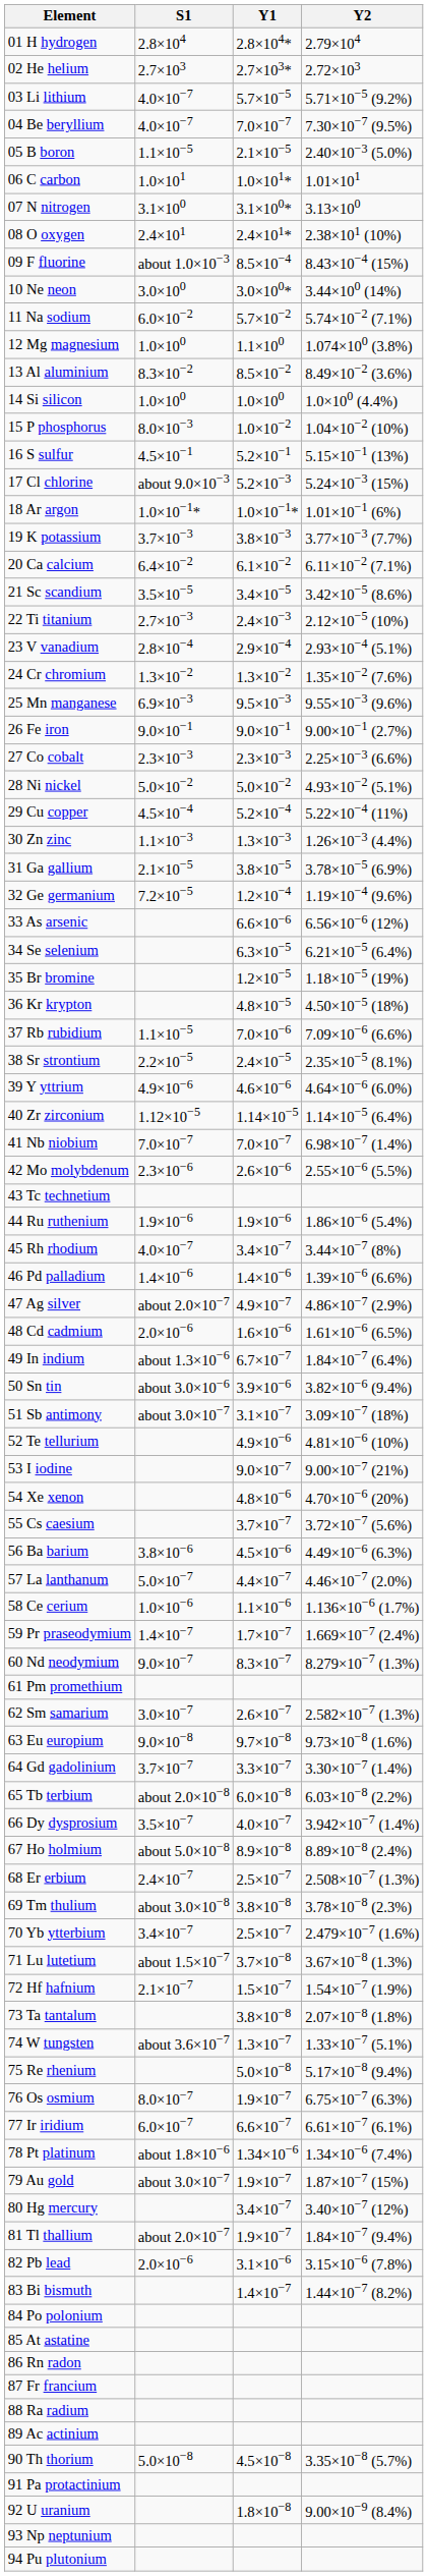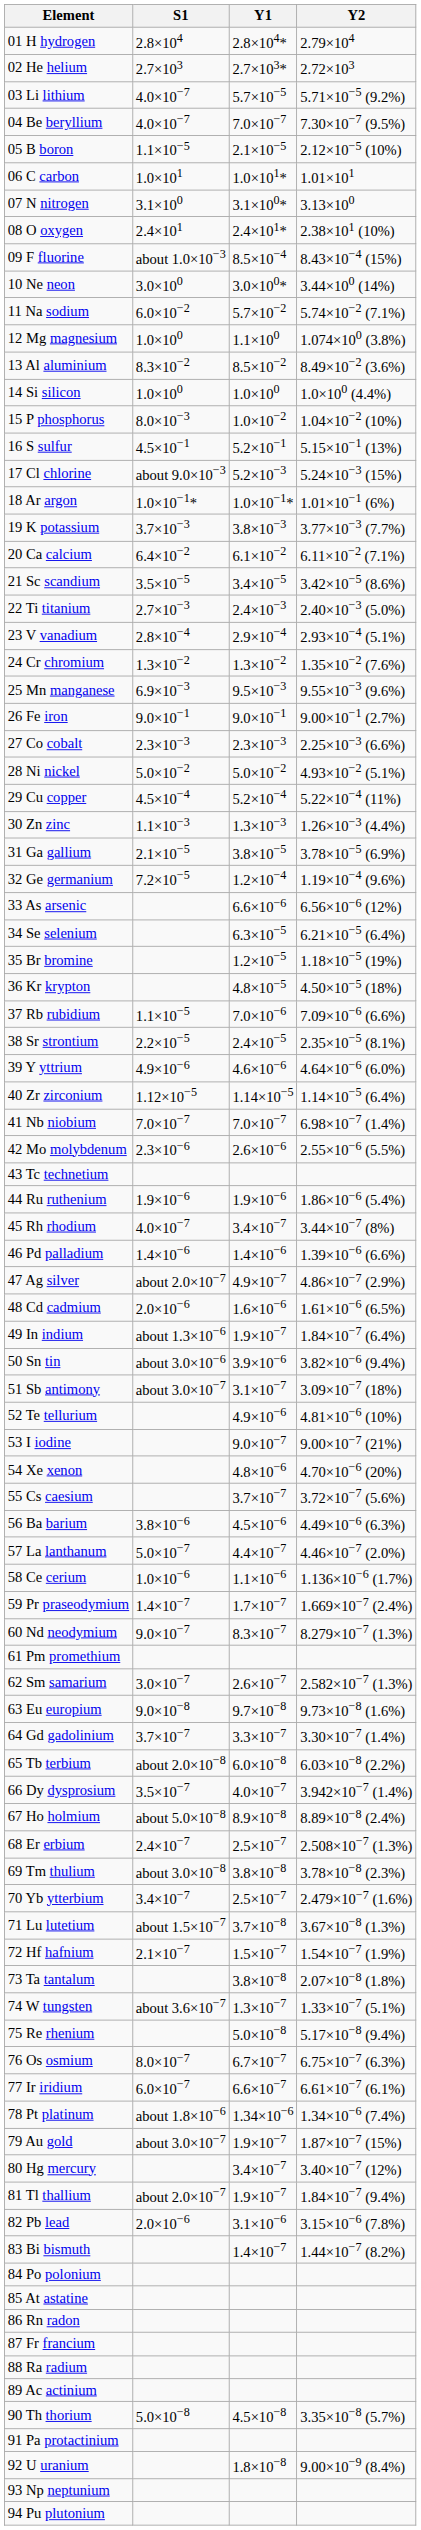05 B boron | Y2: 2.40×10−3 (5.0%) -> 2.12×10−5 (10%)
22 Ti titanium | Y2: 2.12×10−5 (10%) -> 2.40×10−3 (5.0%)
49 In indium | Y1: 6.7×10−7 -> 1.9×10−7
76 Os osmium | Y1: 1.9×10−7 -> 6.7×10−7
